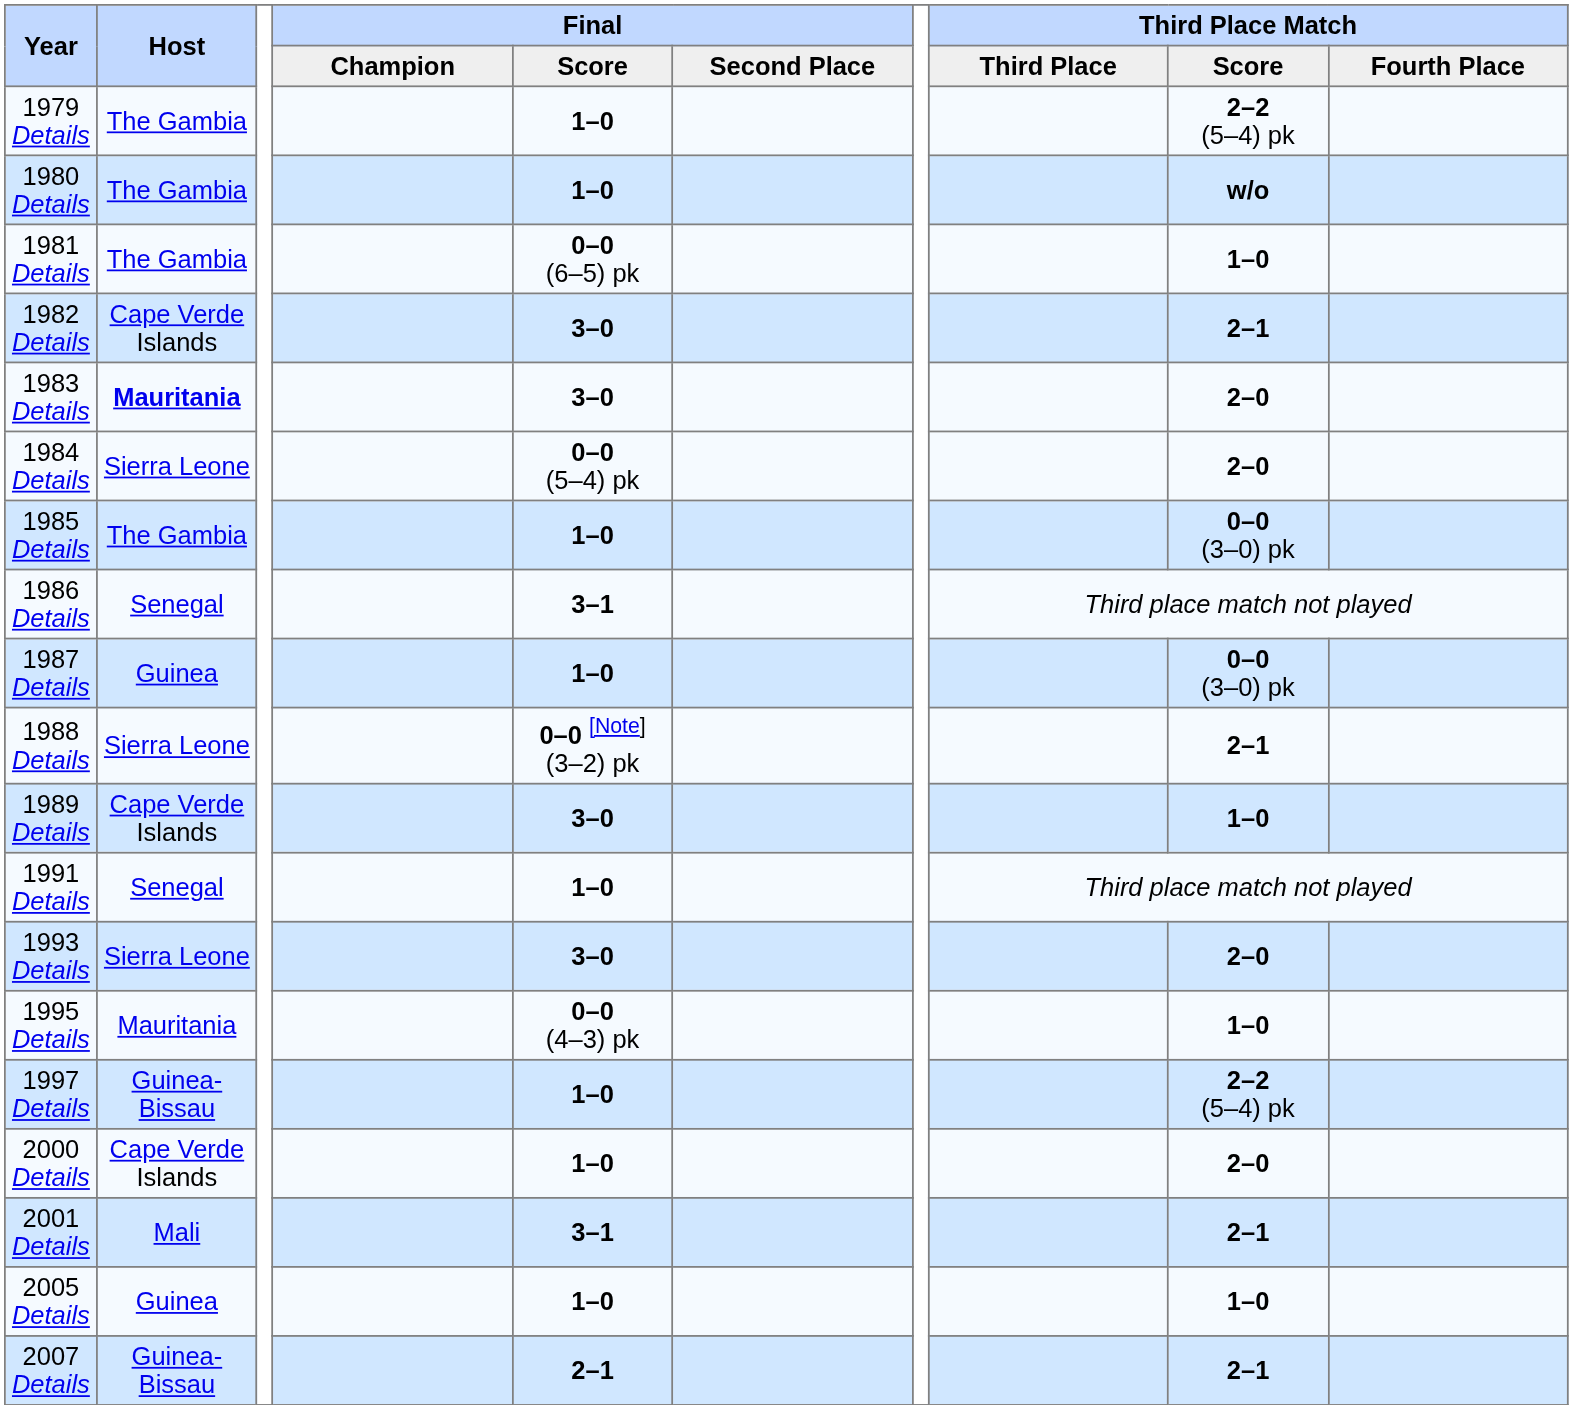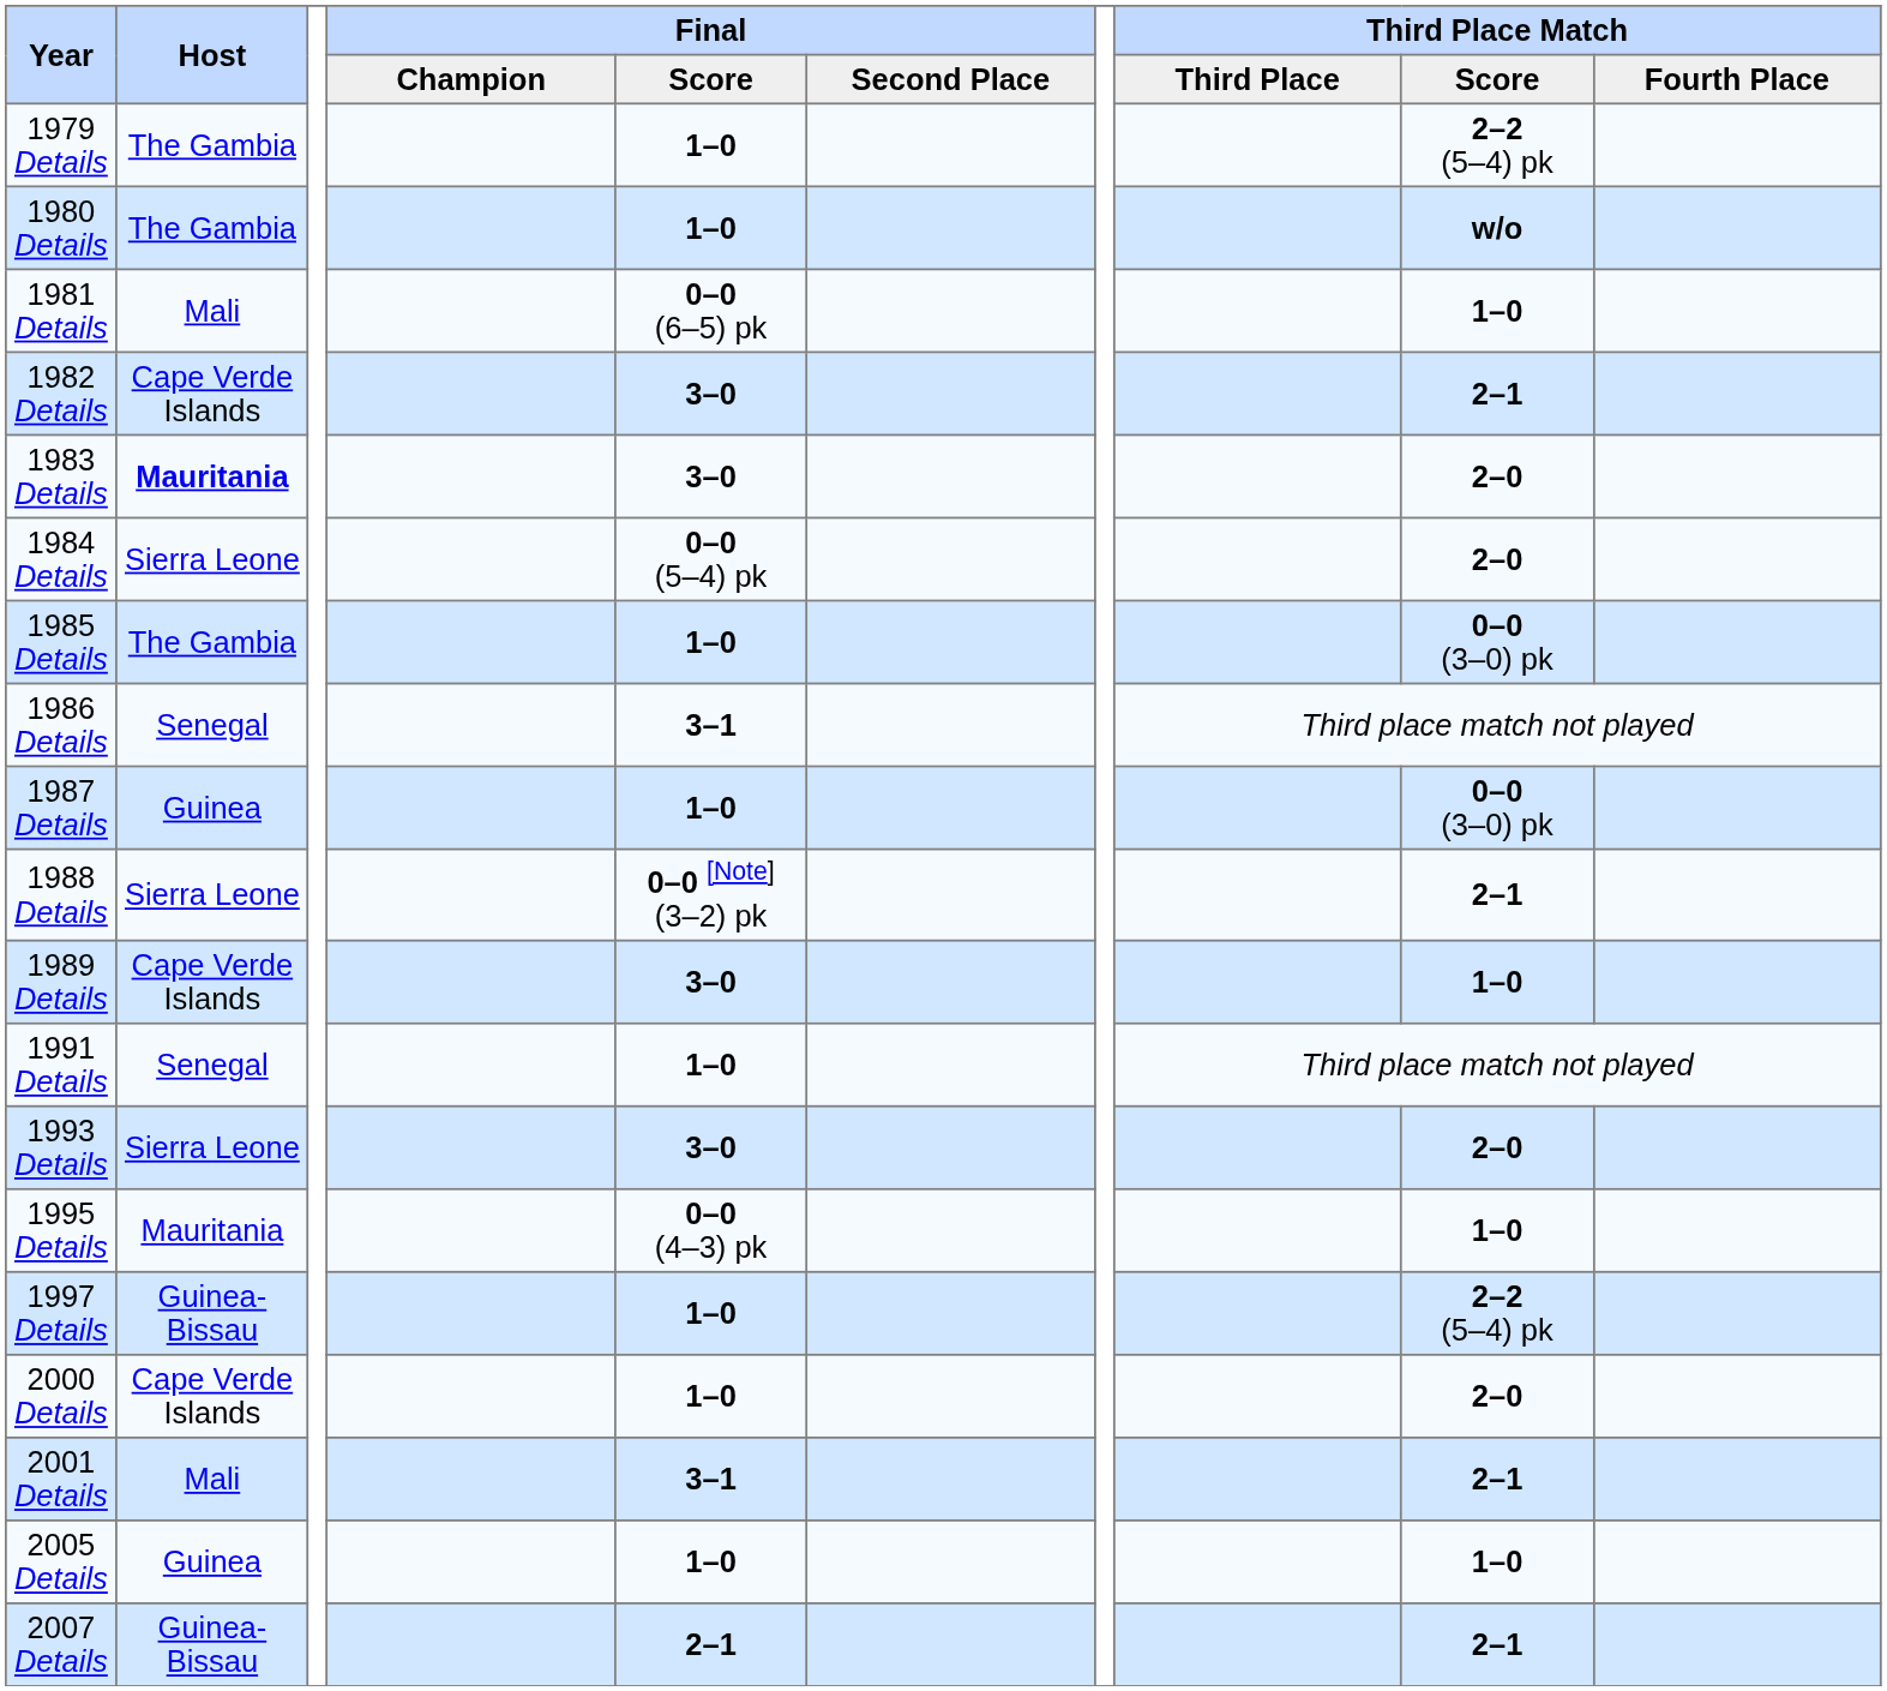1981 Details | Host: The Gambia -> Mali
